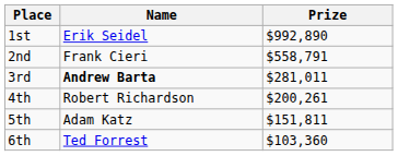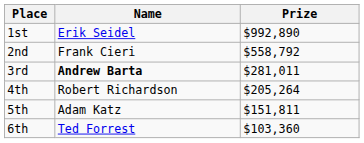2nd | Prize: $558,791 -> $558,792
4th | Prize: $200,261 -> $205,264
